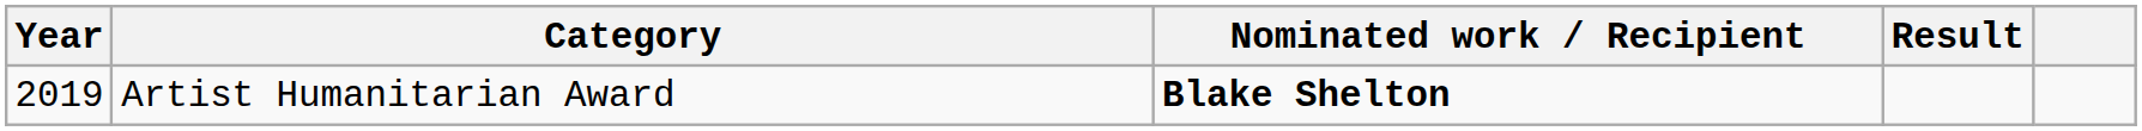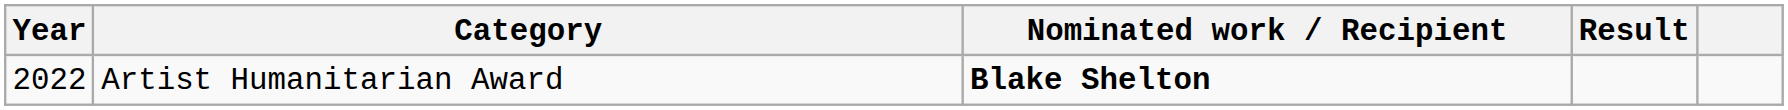Artist Humanitarian Award | Year: 2019 -> 2022
